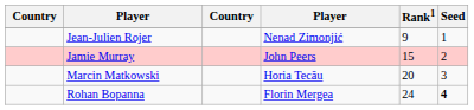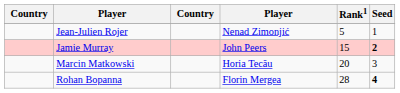Jean-Julien Rojer | Rank1: 9 -> 5
Jamie Murray | Seed: normal -> bold
Rohan Bopanna | Rank1: 24 -> 28
